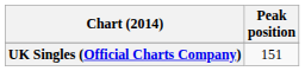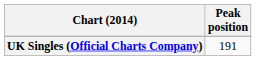UK Singles (Official Charts Company) | Peak position: 151 -> 191
